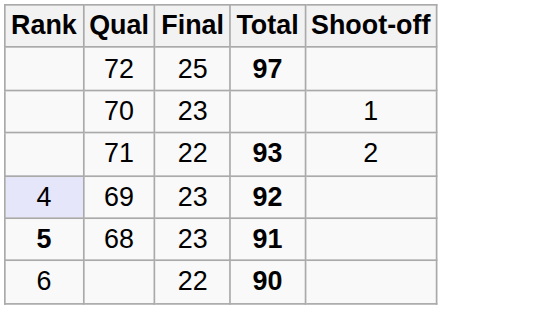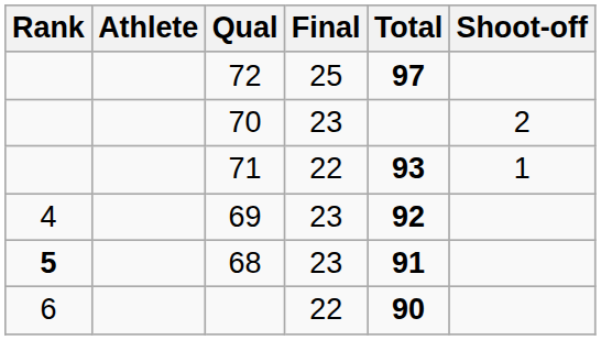+ column: Athlete
70 | Shoot-off: 1 -> 2
71 | Shoot-off: 2 -> 1
69 | Rank: lavender background -> no background
